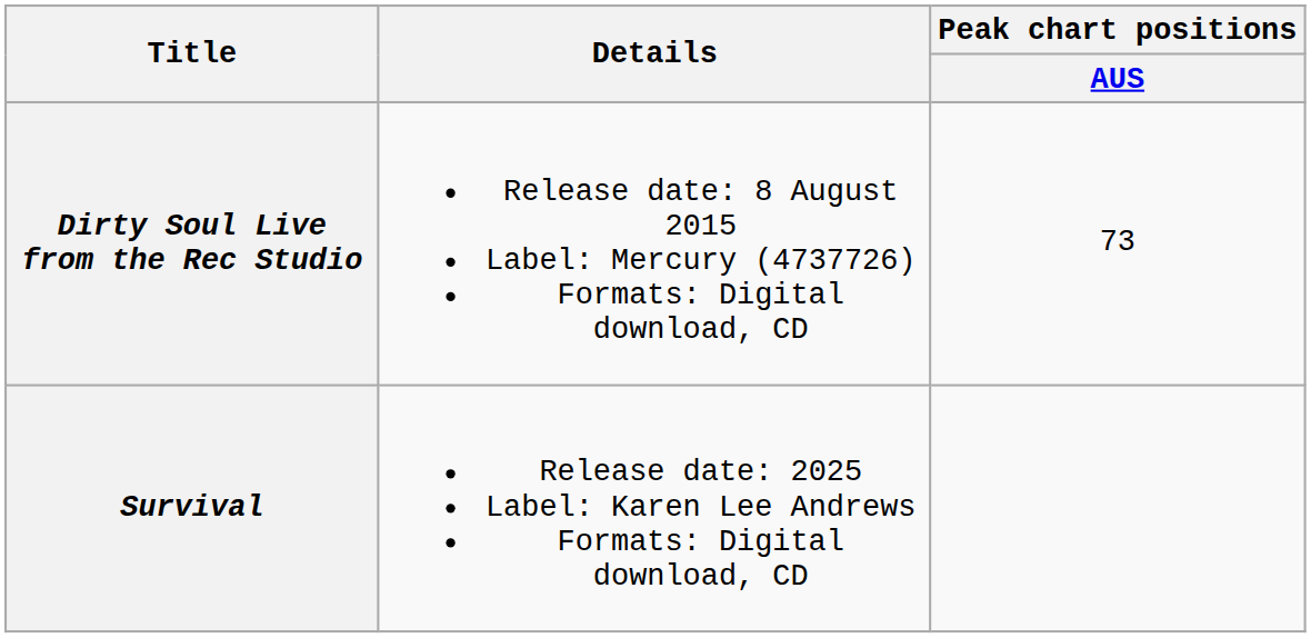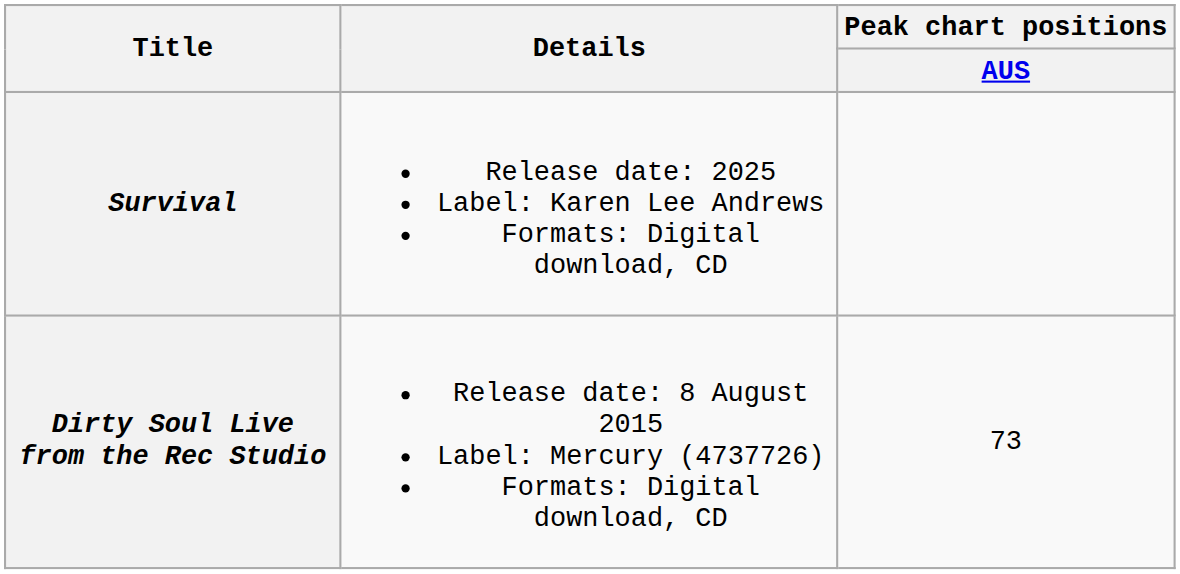rows swapped: Dirty Soul Live from the Rec Studio <-> Survival
